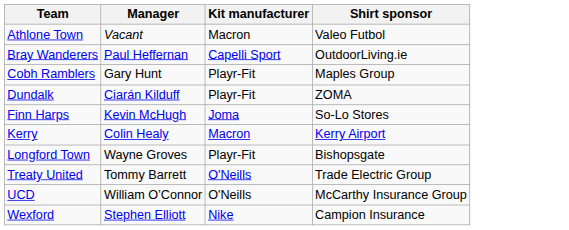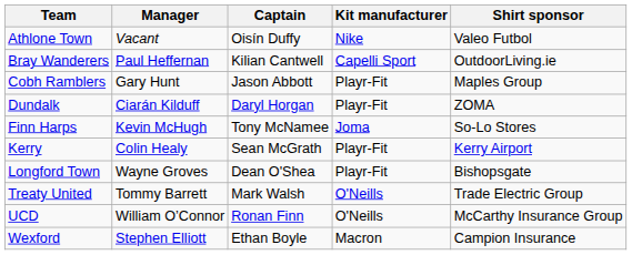+ column: Captain | Oisín Duffy | Kilian Cantwell | Jason Abbott | Daryl Horgan | Tony McNamee | Sean McGrath | Dean O'Shea | Mark Walsh | Ronan Finn | Ethan Boyle
Athlone Town | Kit manufacturer: Macron -> Nike
Kerry | Kit manufacturer: Macron -> Playr-Fit
Wexford | Kit manufacturer: Nike -> Macron
